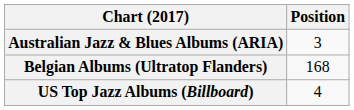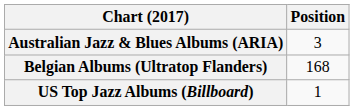US Top Jazz Albums (Billboard) | Position: 4 -> 1
